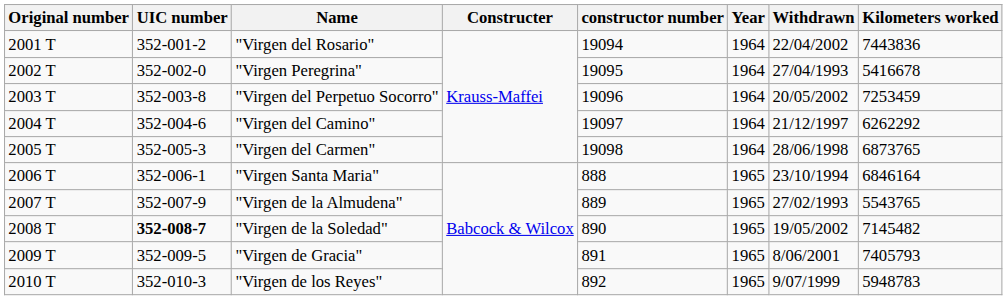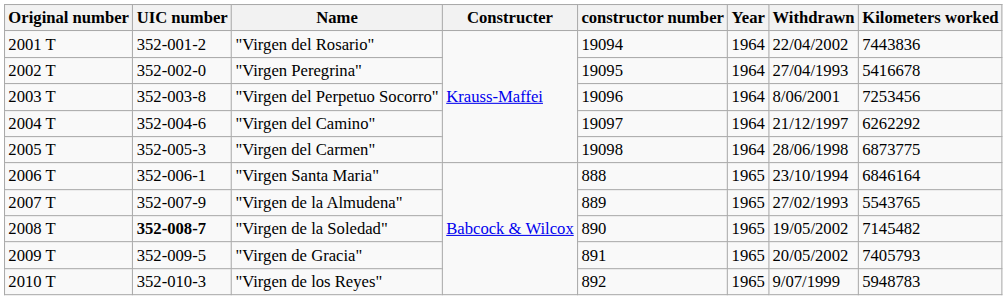"Virgen del Perpetuo Socorro" | Withdrawn: 20/05/2002 -> 8/06/2001
"Virgen del Perpetuo Socorro" | Kilometers worked: 7253459 -> 7253456
"Virgen del Carmen" | Kilometers worked: 6873765 -> 6873775
"Virgen de Gracia" | Withdrawn: 8/06/2001 -> 20/05/2002
